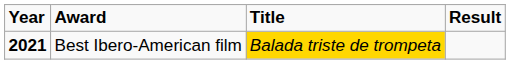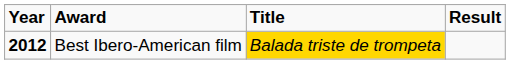Best Ibero-American film | Year: 2021 -> 2012
